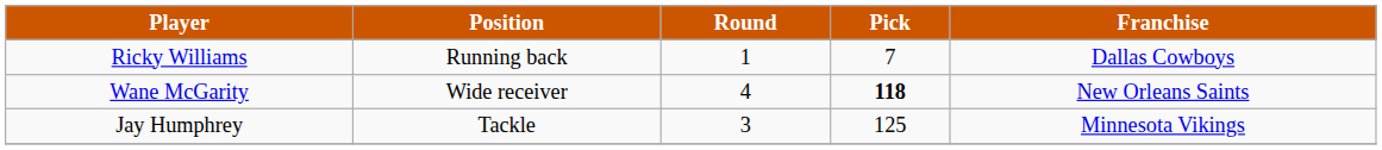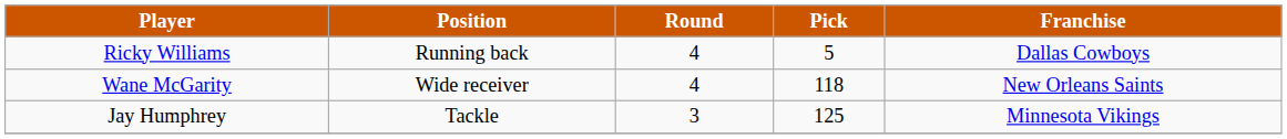Ricky Williams | Round: 1 -> 4
Ricky Williams | Pick: 7 -> 5
Wane McGarity | Pick: bold -> normal
